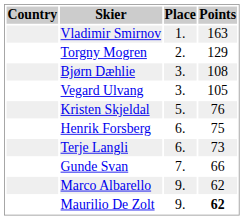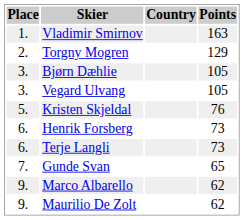columns swapped: Place <-> Country
Bjørn Dæhlie | Points: 108 -> 105
Henrik Forsberg | Points: 75 -> 73
Gunde Svan | Points: 66 -> 65
Maurilio De Zolt | Points: bold -> normal
